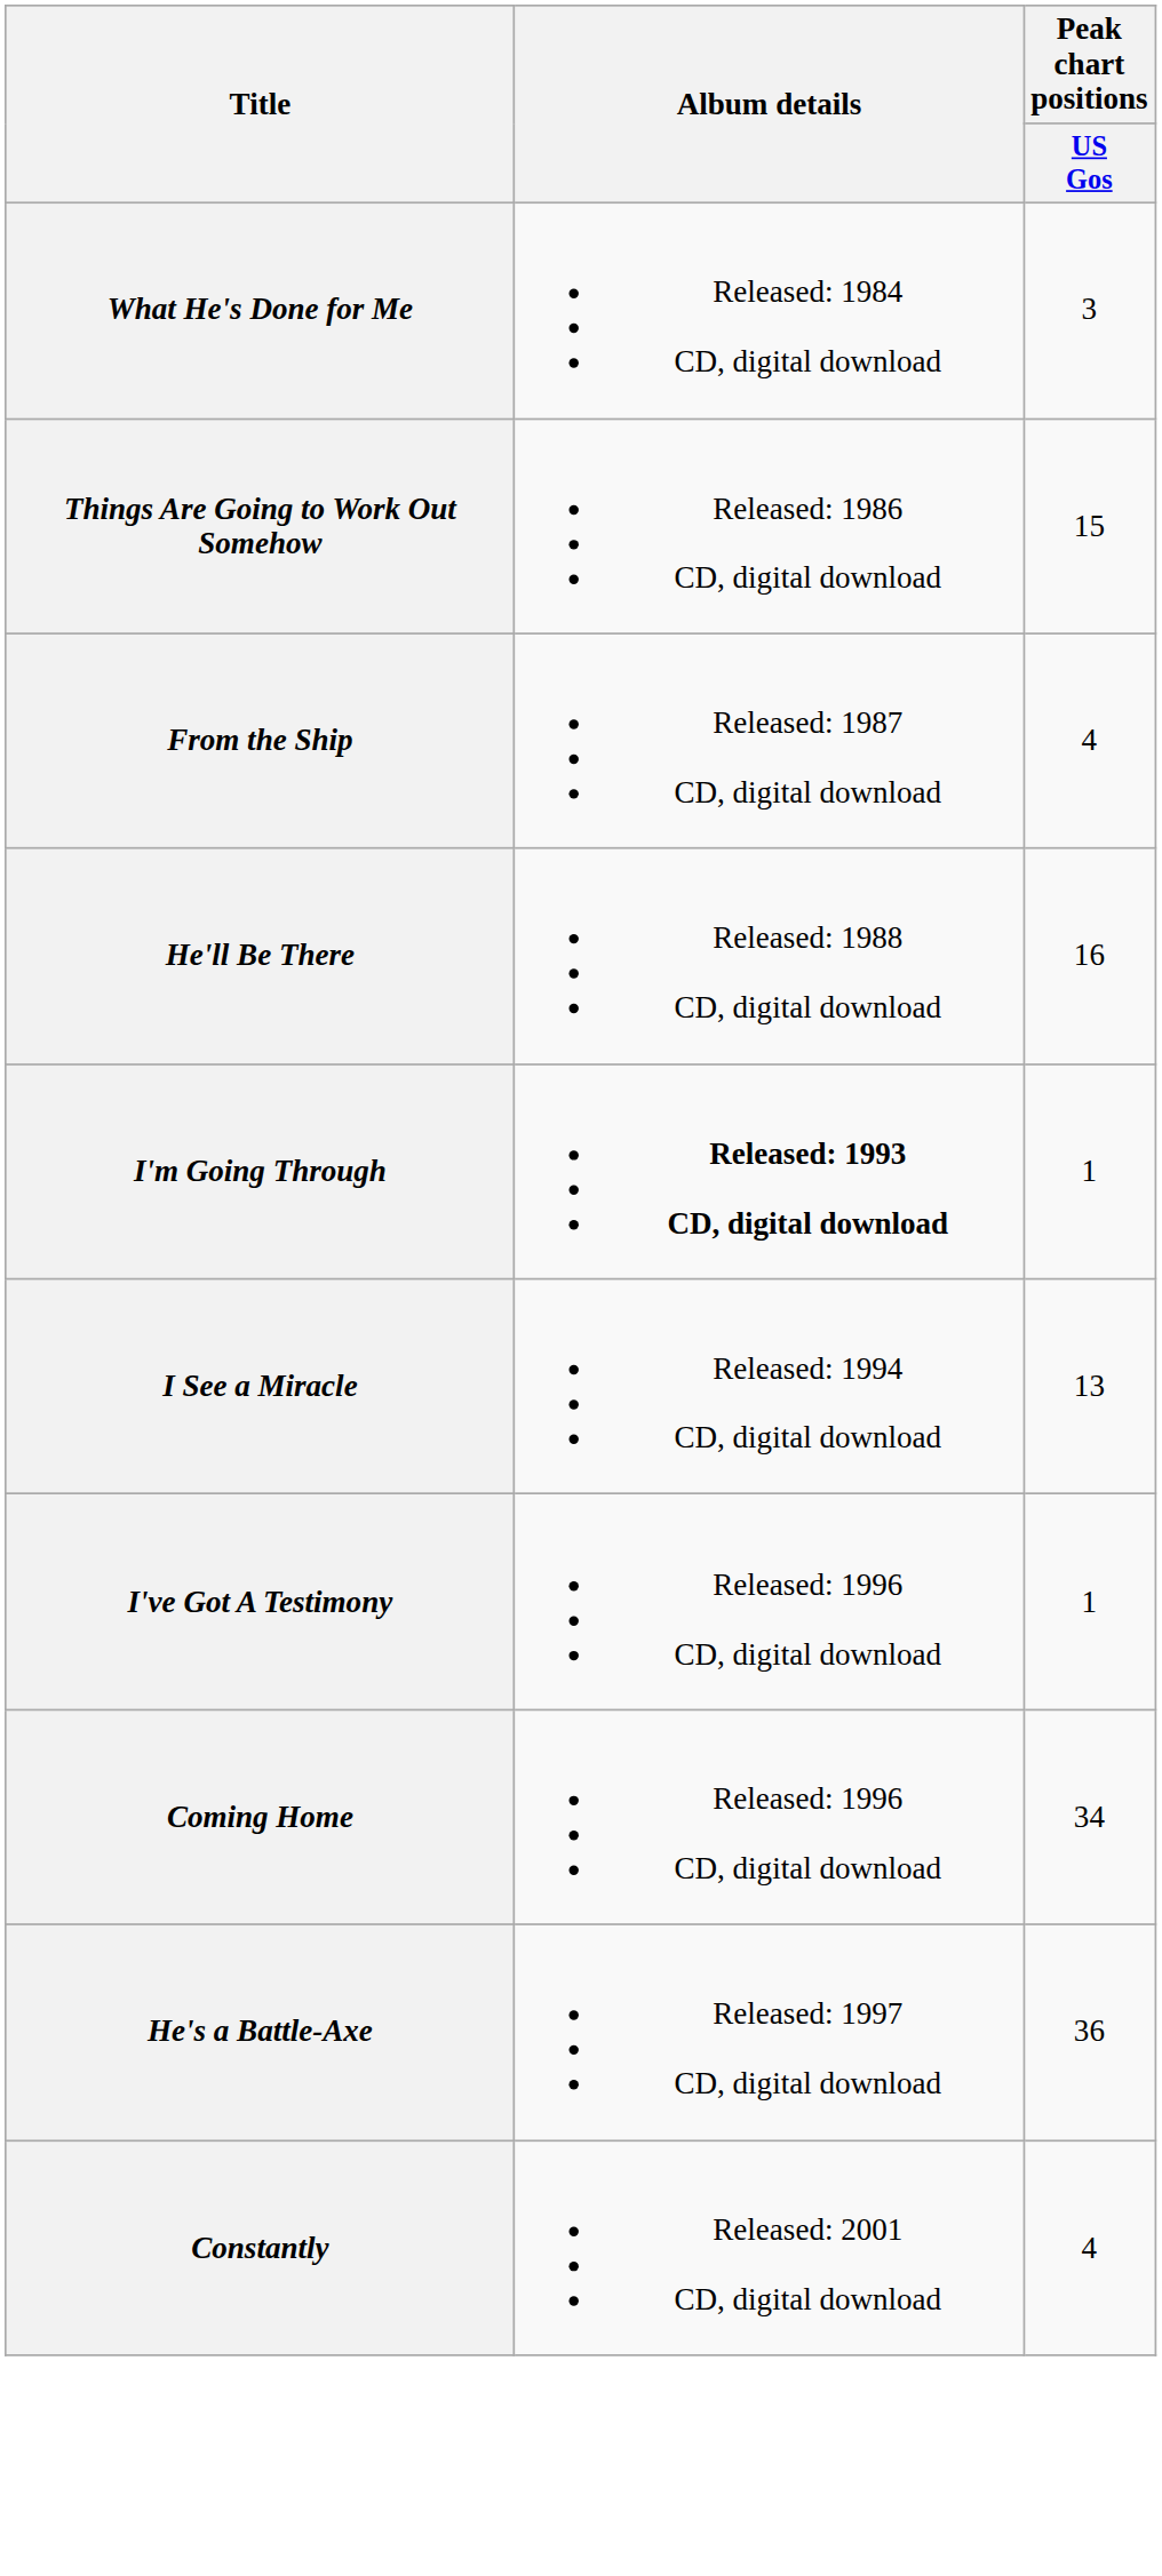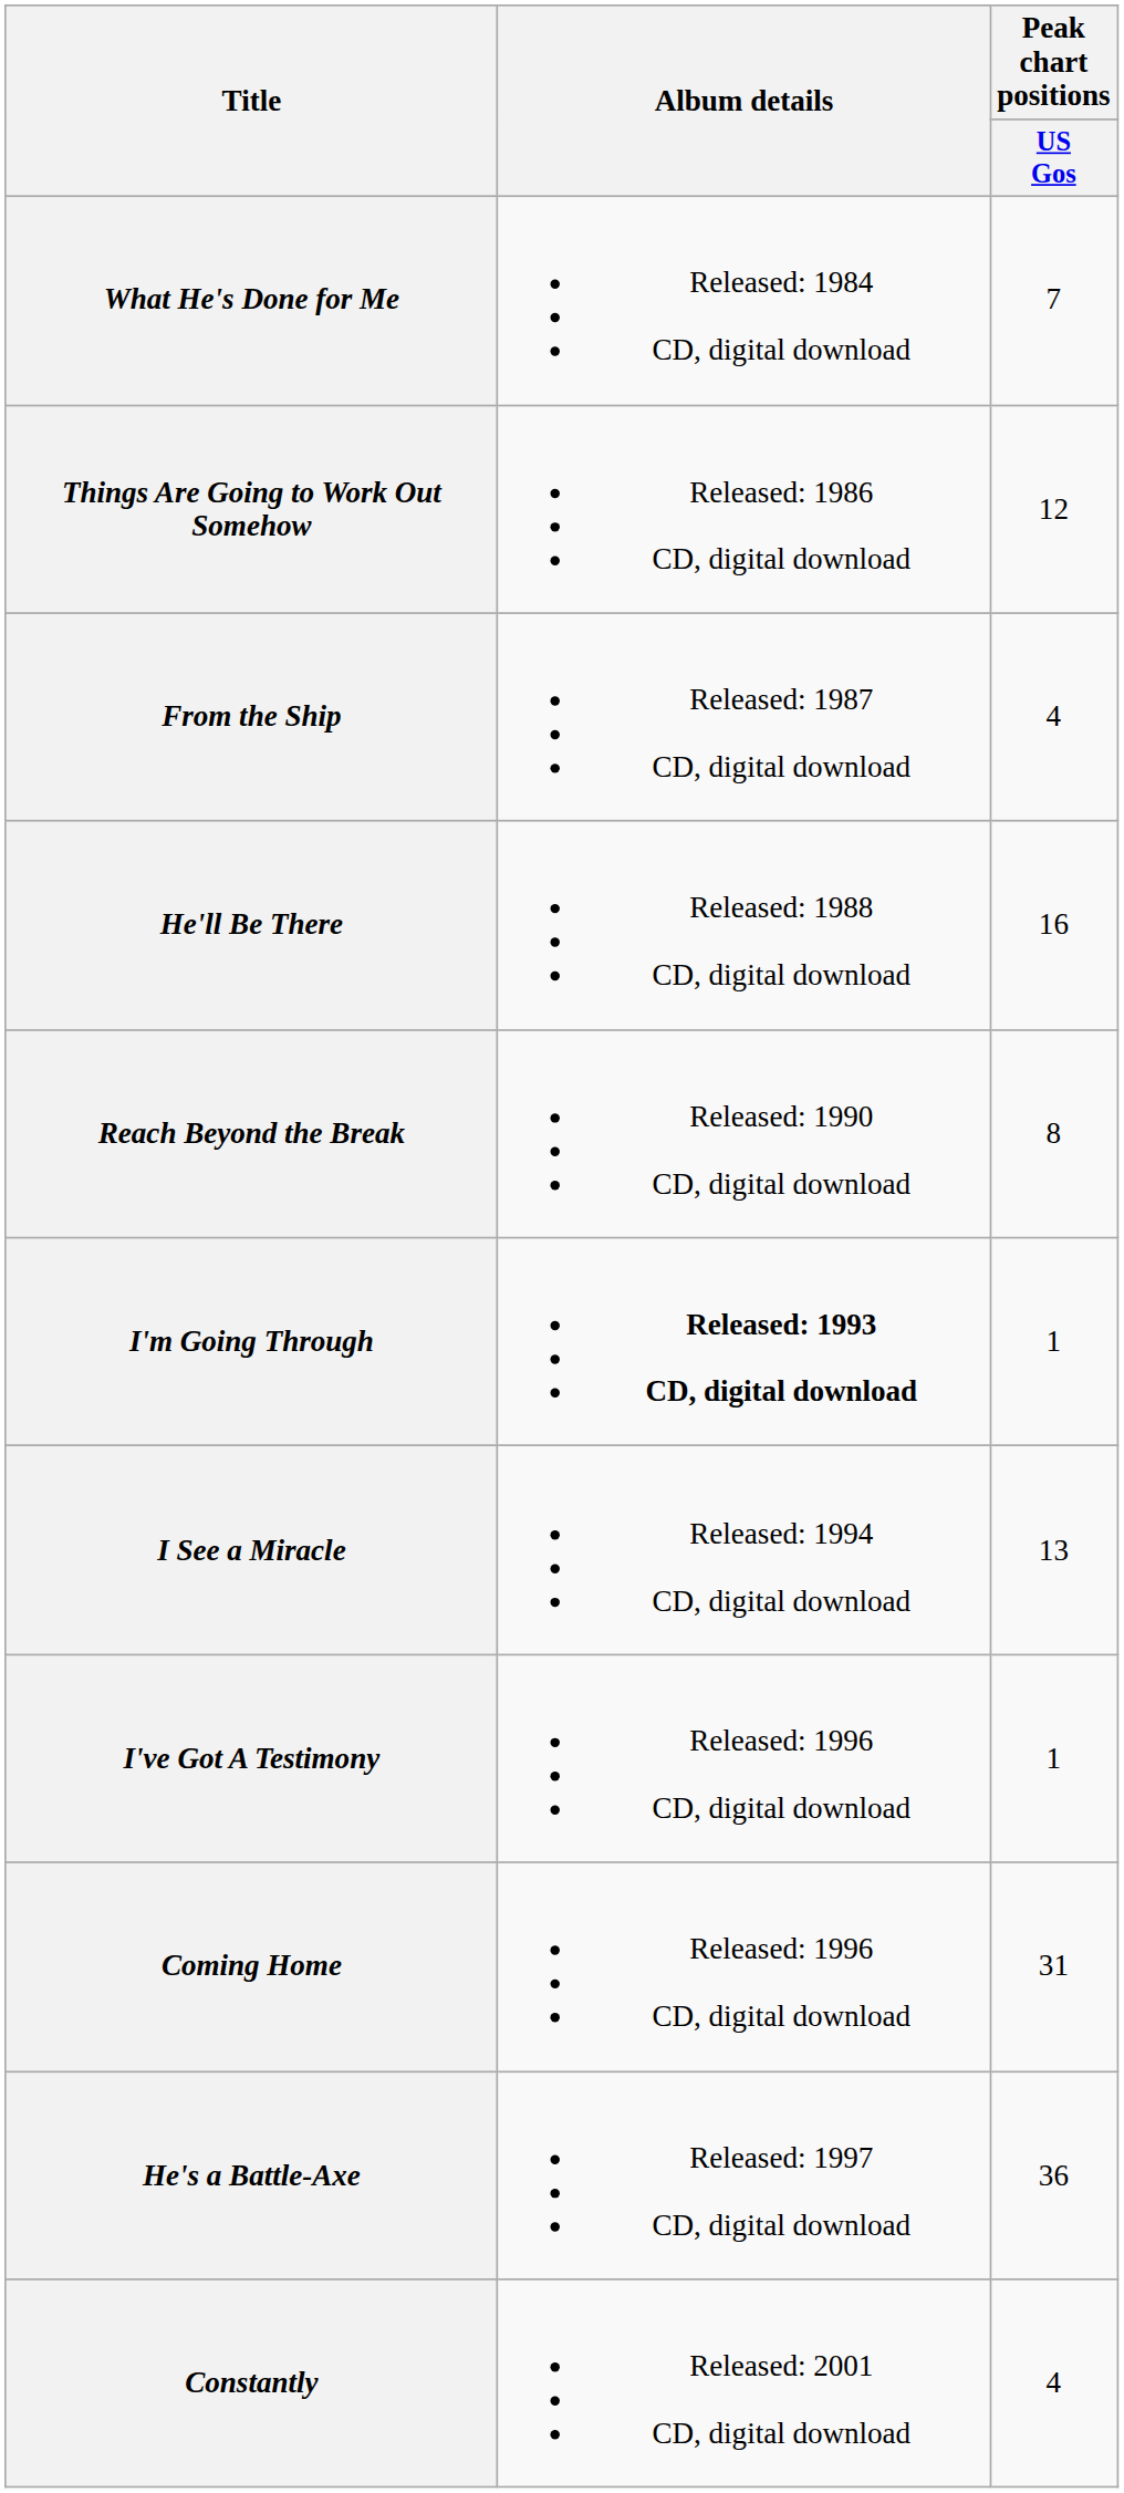What He's Done for Me | Peak chart positions / US Gos: 3 -> 7
Things Are Going to Work Out Somehow | Peak chart positions / US Gos: 15 -> 12
+ row: Reach Beyond the Break | Released: 1990 CD, digital download | 8
Coming Home | Peak chart positions / US Gos: 34 -> 31
